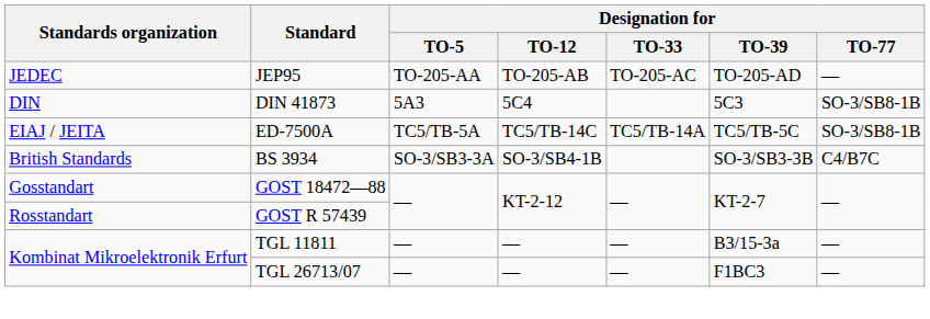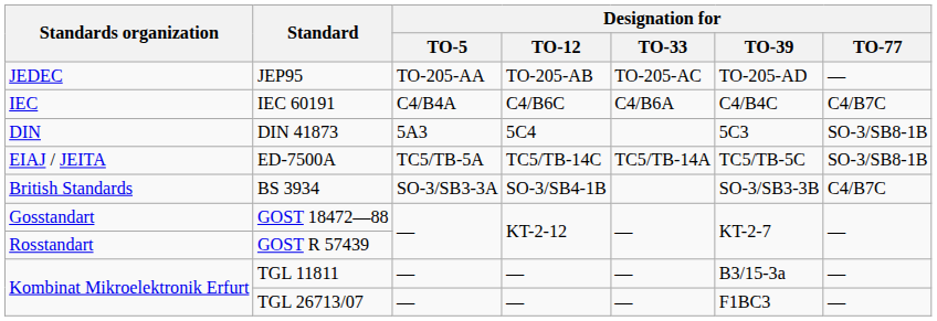+ row: IEC | IEC 60191 | C4/B4A | C4/B6C | C4/B6A | C4/B4C | C4/B7C
